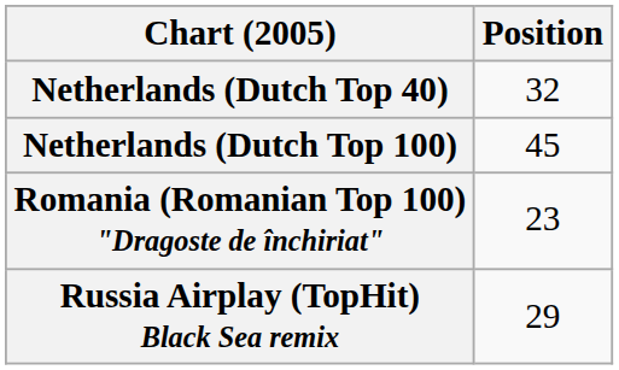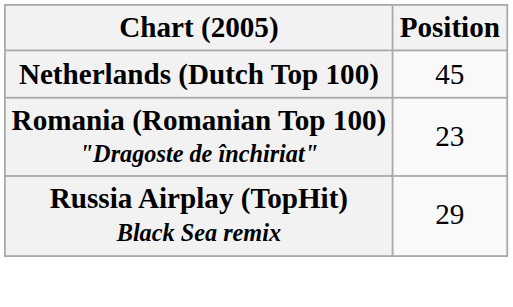- row: Netherlands (Dutch Top 40) | 32
